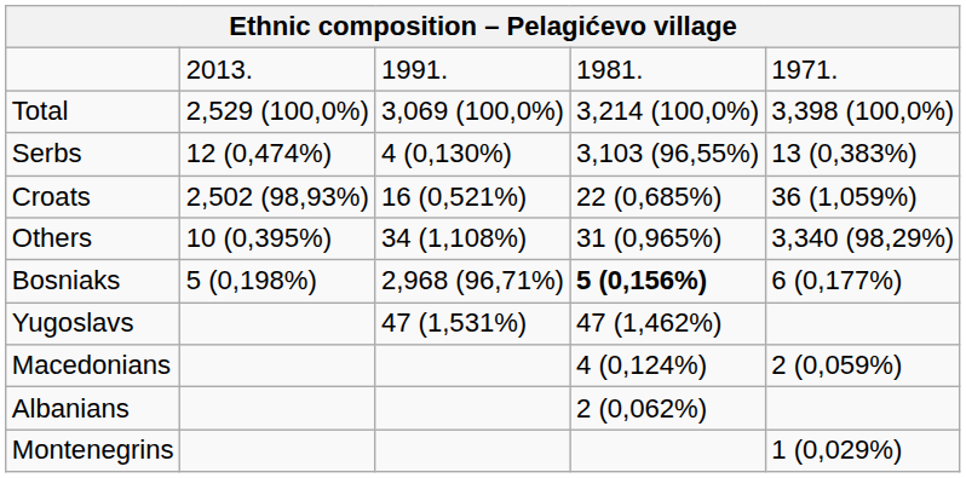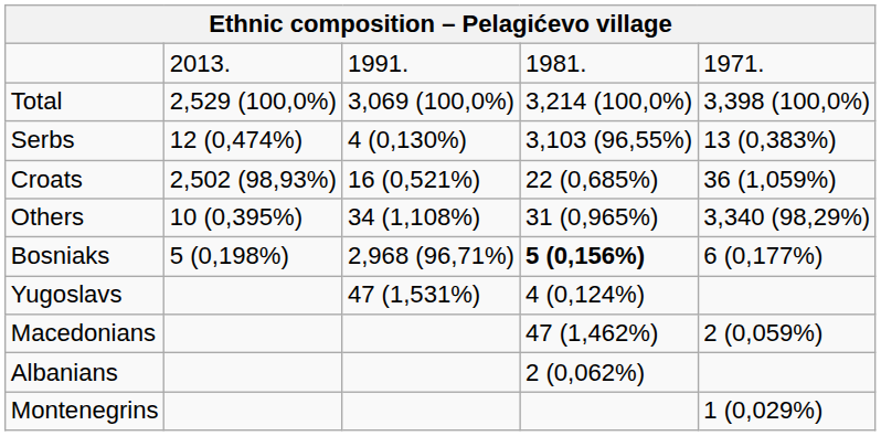Yugoslavs | column 4: 47 (1,462%) -> 4 (0,124%)
Macedonians | column 4: 4 (0,124%) -> 47 (1,462%)
